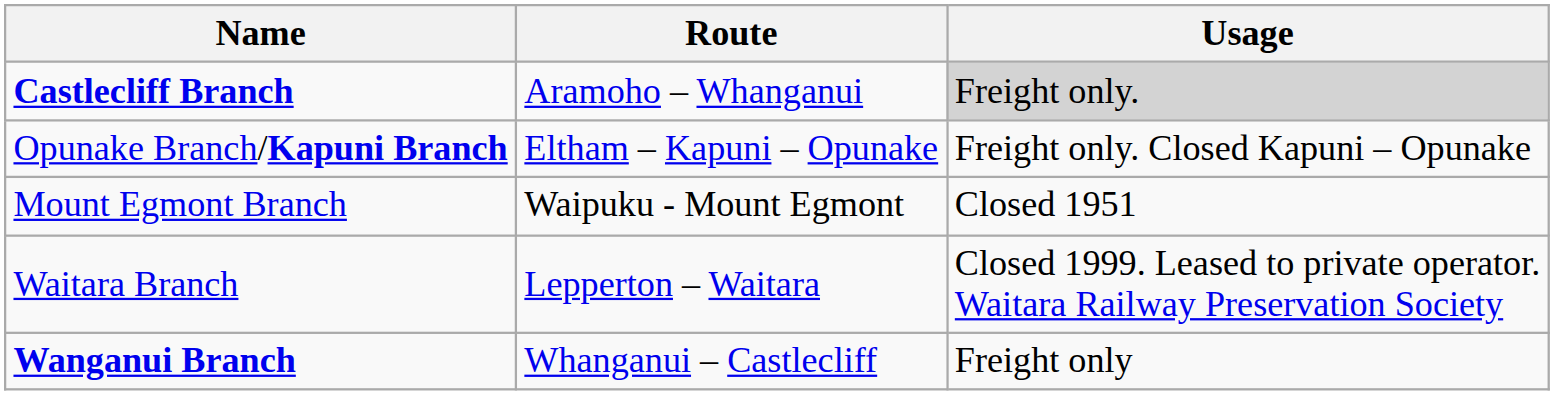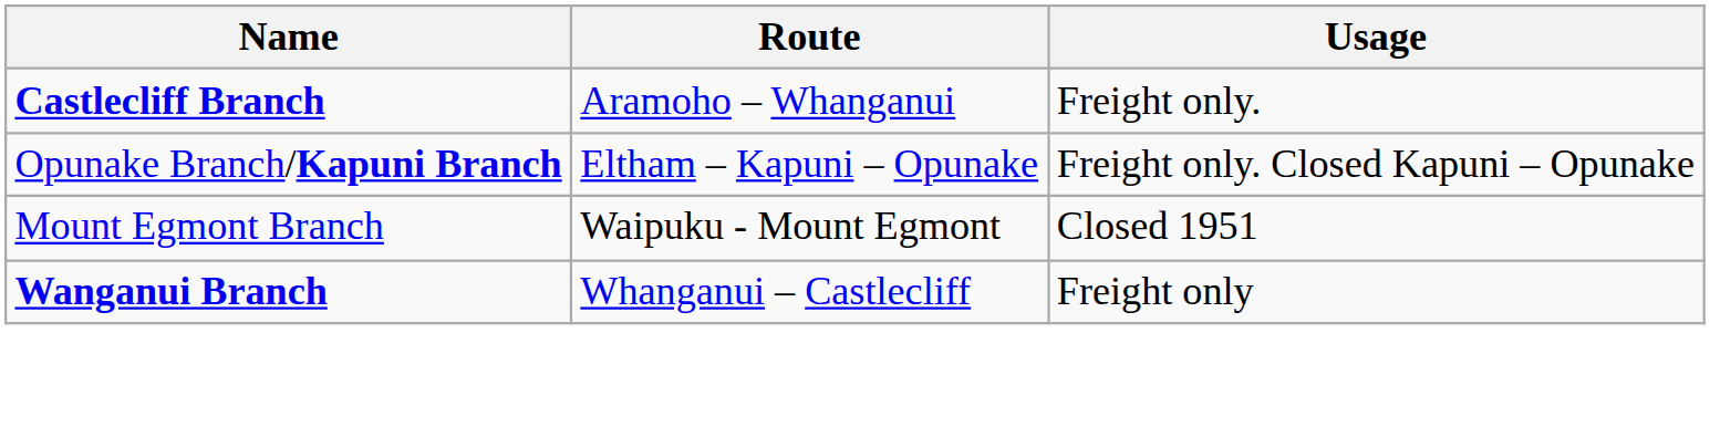Castlecliff Branch | Usage: lightgrey background -> no background
- row: Waitara Branch | Lepperton – Waitara | Closed 1999. Leased to private operator. Waitara Railway Preservation Society
